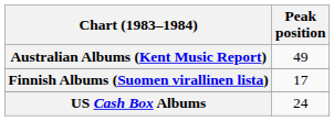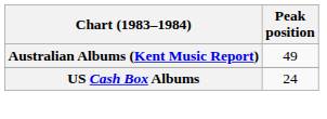- row: Finnish Albums (Suomen virallinen lista) | 17
